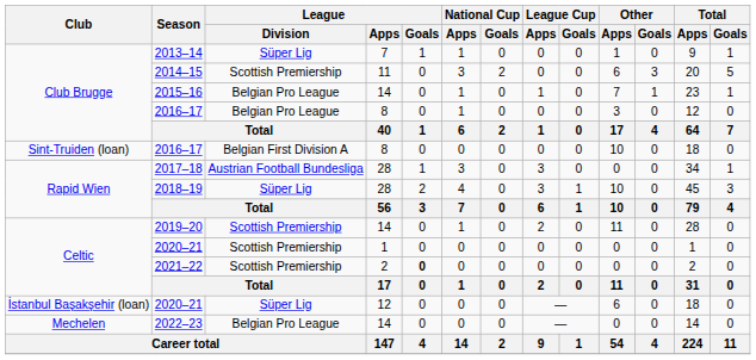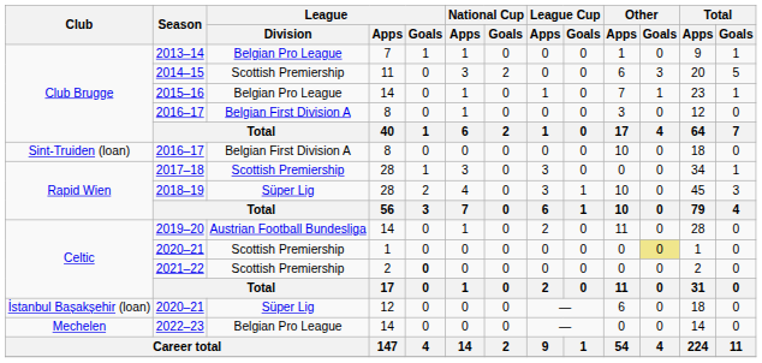2013–14 | League / Division: Süper Lig -> Belgian Pro League
Club Brugge / 2016–17 | League / Division: Belgian Pro League -> Belgian First Division A
2017–18 | League / Division: Austrian Football Bundesliga -> Scottish Premiership
2019–20 | League / Division: Scottish Premiership -> Austrian Football Bundesliga
Celtic / 2020–21 | Other / Goals: no background -> khaki background
